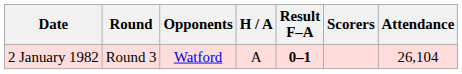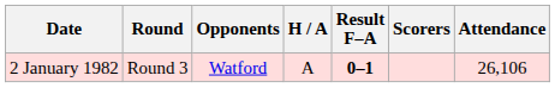2 January 1982 | Attendance: 26,104 -> 26,106
